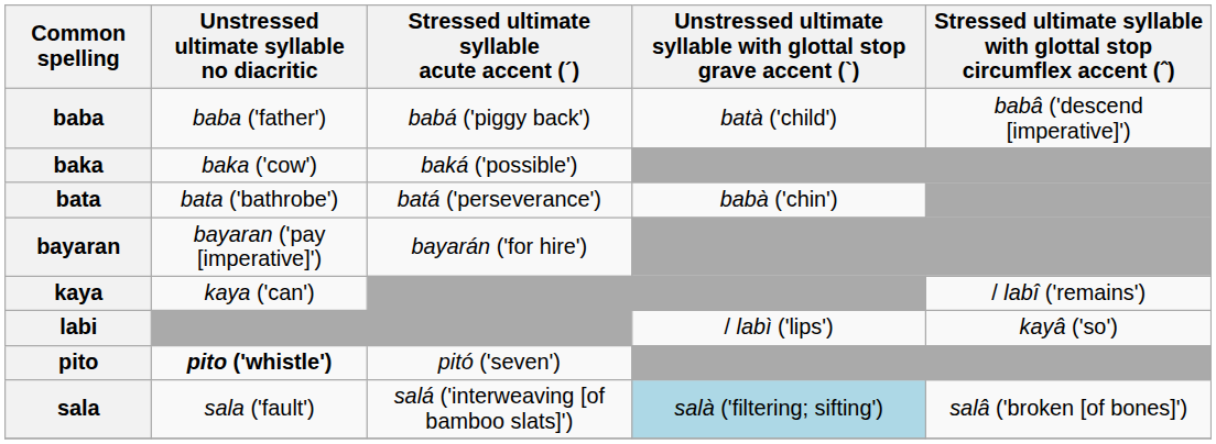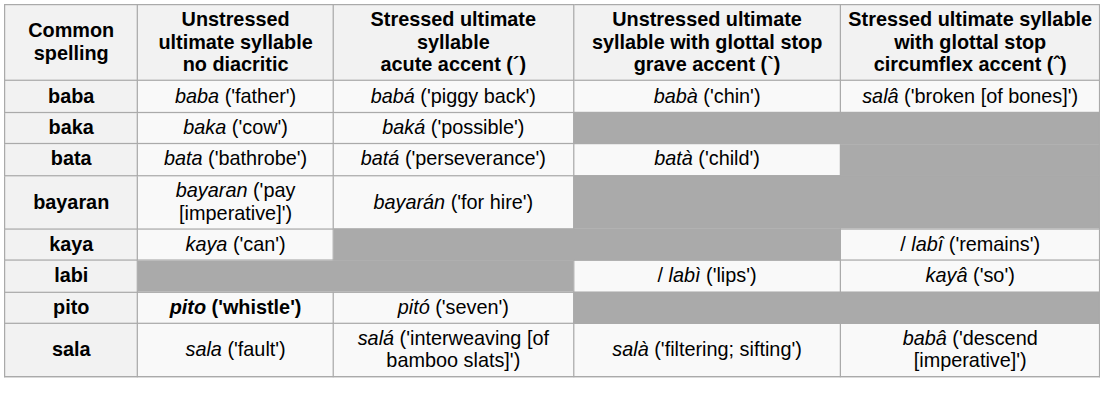baba | column 4: batà ('child') -> babà ('chin')
baba | column 5: babâ ('descend [imperative]') -> salâ ('broken [of bones]')
bata | column 4: babà ('chin') -> batà ('child')
sala | column 4: lightblue background -> no background
sala | column 5: salâ ('broken [of bones]') -> babâ ('descend [imperative]')
